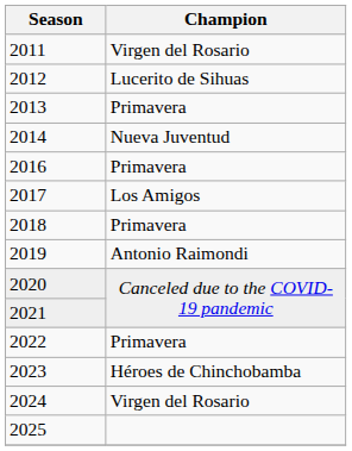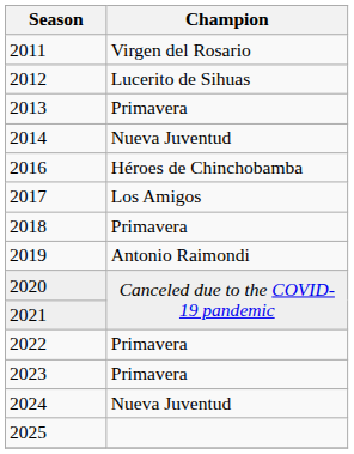2016 | Champion: Primavera -> Héroes de Chinchobamba
2023 | Champion: Héroes de Chinchobamba -> Primavera
2024 | Champion: Virgen del Rosario -> Nueva Juventud
